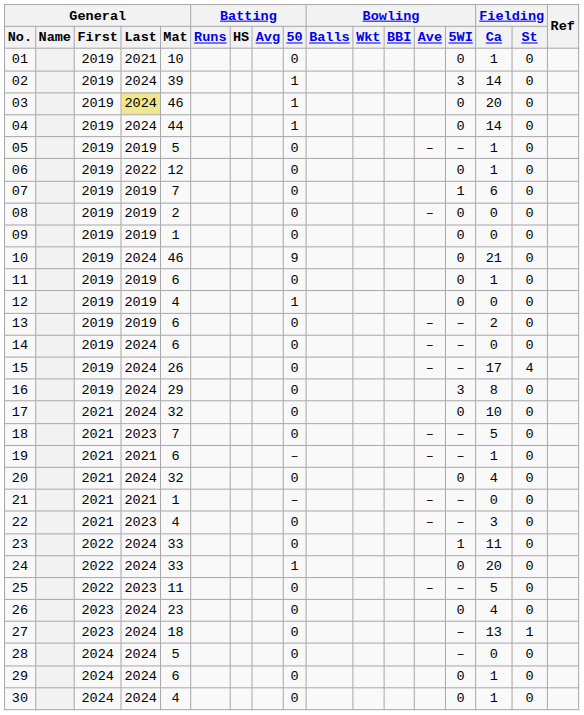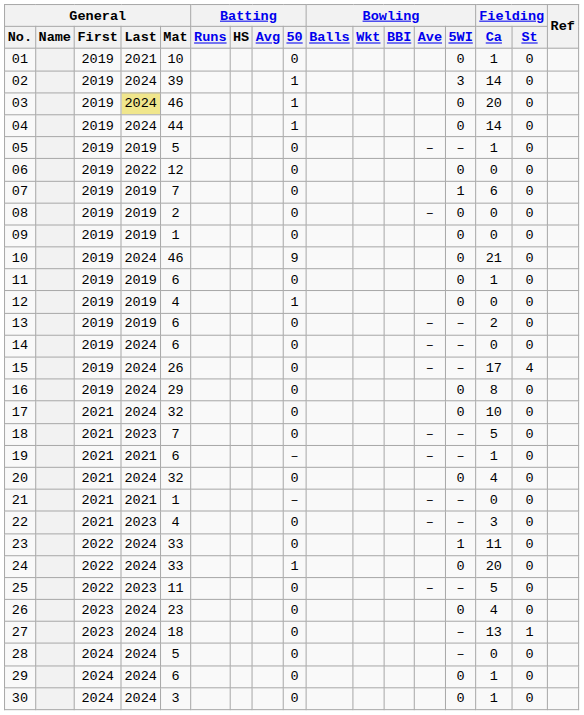06 | Fielding / Ca: 1 -> 0
16 | Bowling / 5WI: 3 -> 0
30 | General / Mat: 4 -> 3
